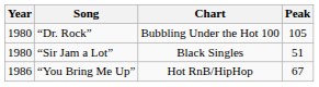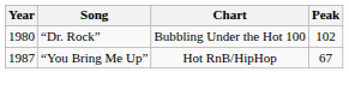“Dr. Rock” | Peak: 105 -> 102
- row: 1980 | “Sir Jam a Lot” | Black Singles | 51
“You Bring Me Up” | Year: 1986 -> 1987
